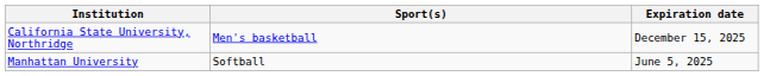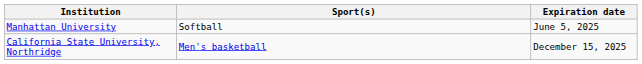rows swapped: Manhattan University <-> California State University, Northridge
